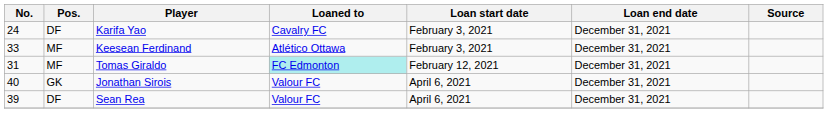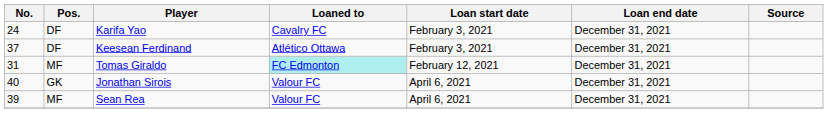Keesean Ferdinand | No.: 33 -> 37
Keesean Ferdinand | Pos.: MF -> DF
Sean Rea | Pos.: DF -> MF
